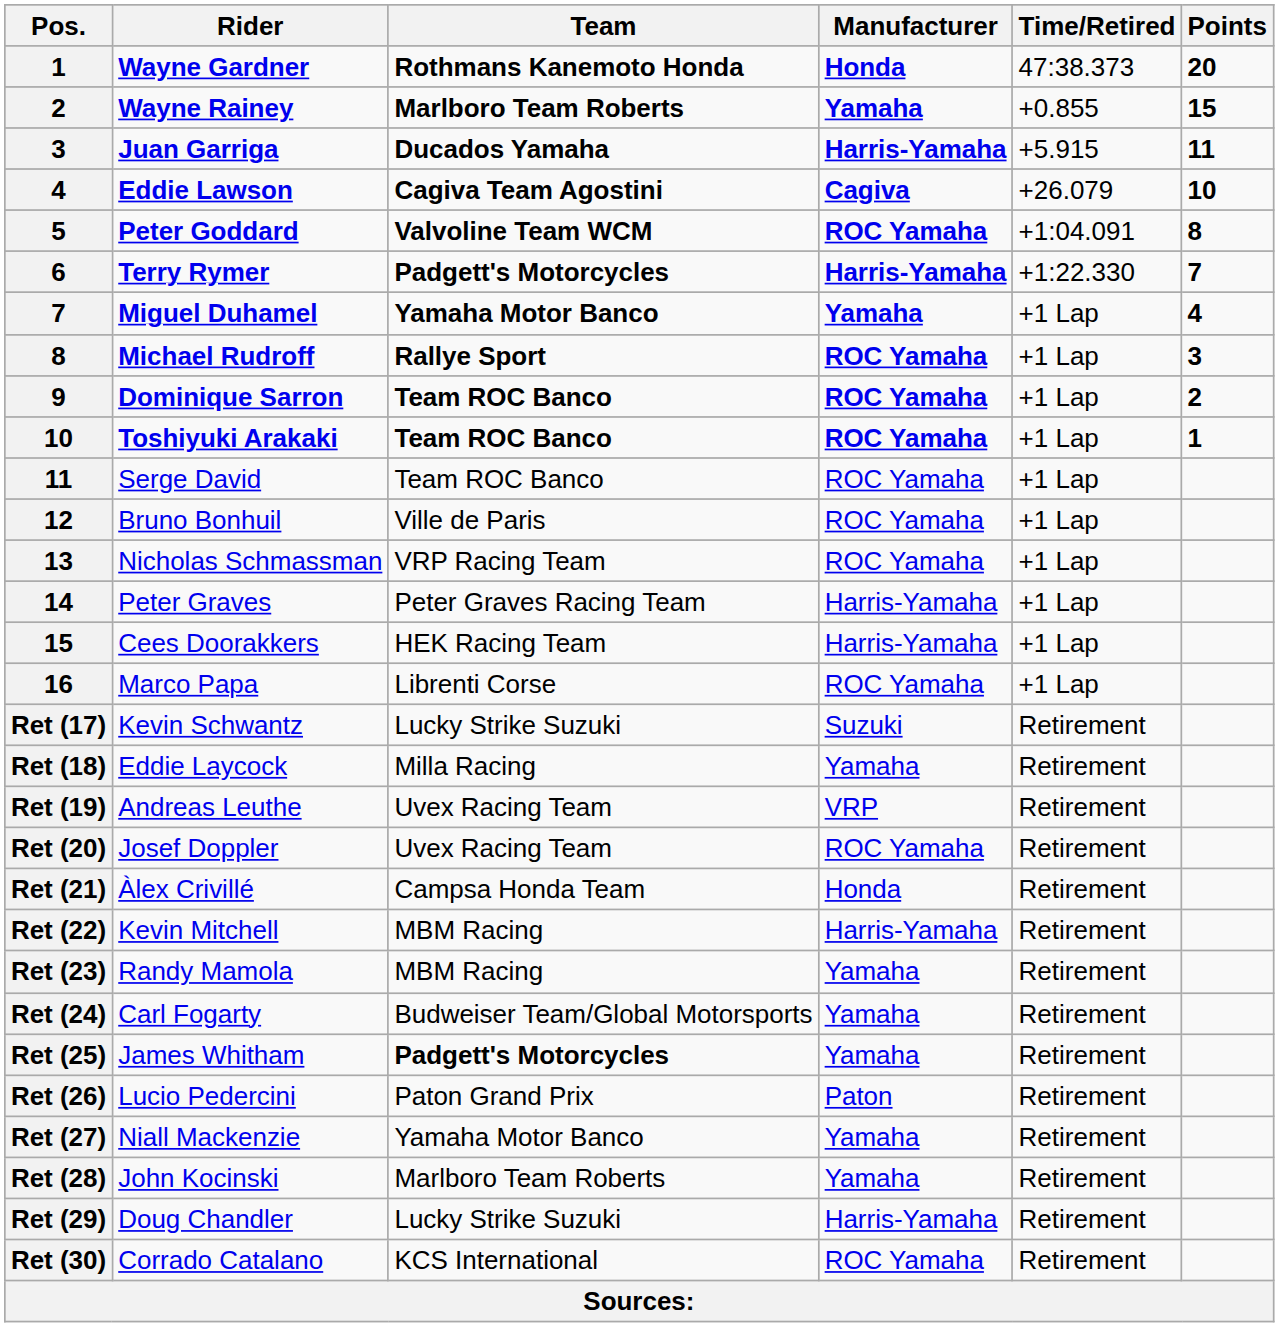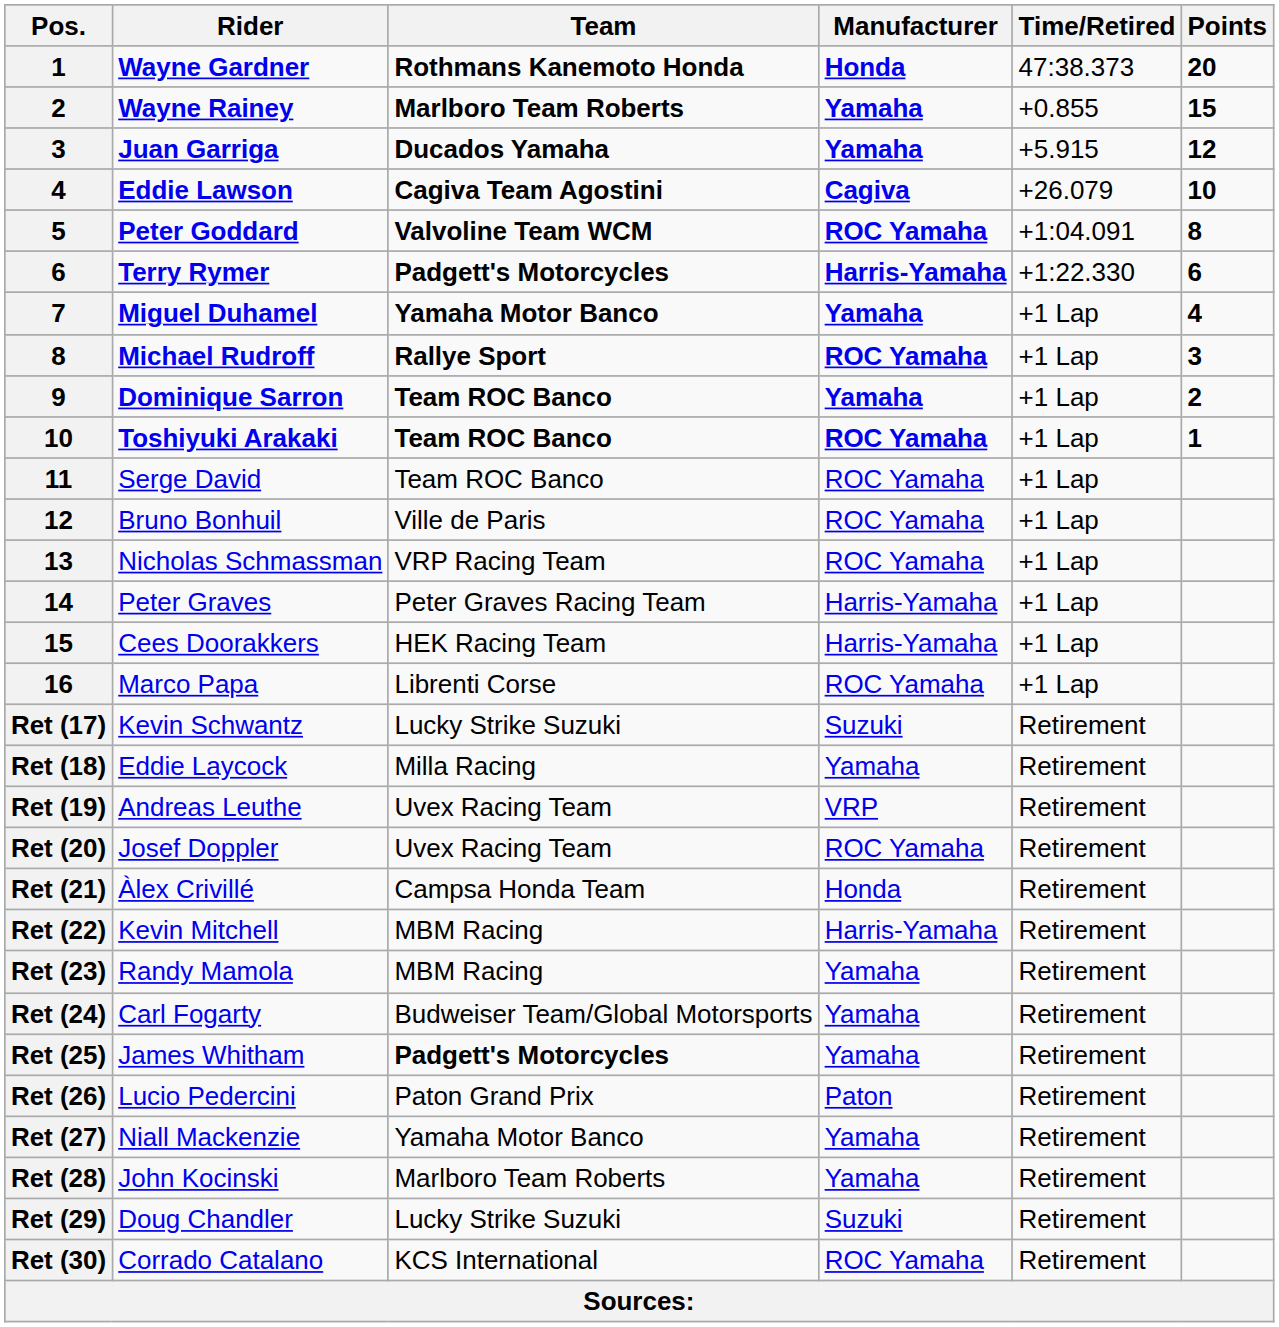Juan Garriga | Manufacturer: Harris-Yamaha -> Yamaha
Juan Garriga | Points: 11 -> 12
Terry Rymer | Points: 7 -> 6
Dominique Sarron | Manufacturer: ROC Yamaha -> Yamaha
Doug Chandler | Manufacturer: Harris-Yamaha -> Suzuki
